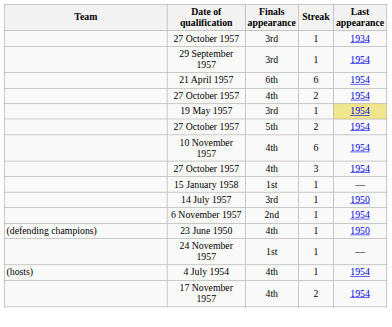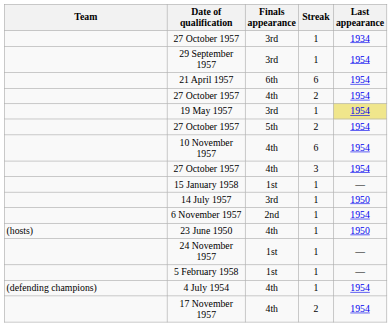23 June 1950 | Team: (defending champions) -> (hosts)
+ row: 5 February 1958 | 1st | 1 | —
4 July 1954 | Team: (hosts) -> (defending champions)
